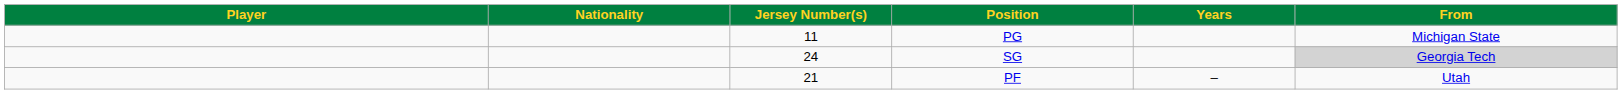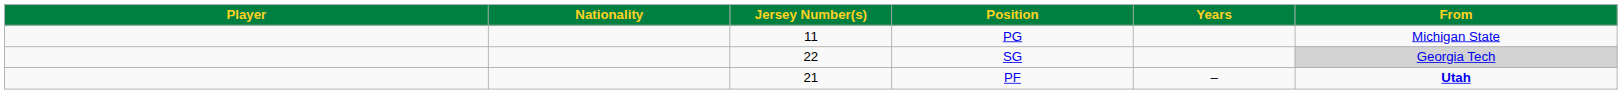SG | Jersey Number(s): 24 -> 22
PF | From: normal -> bold
